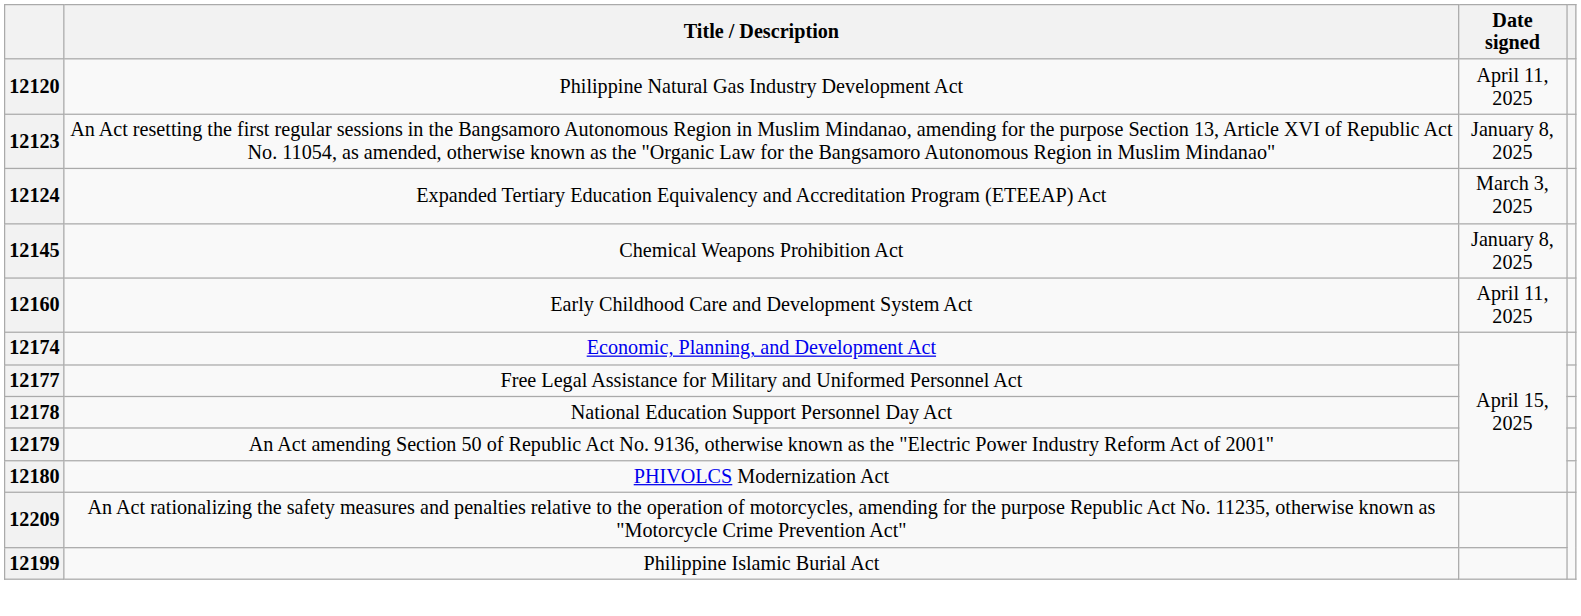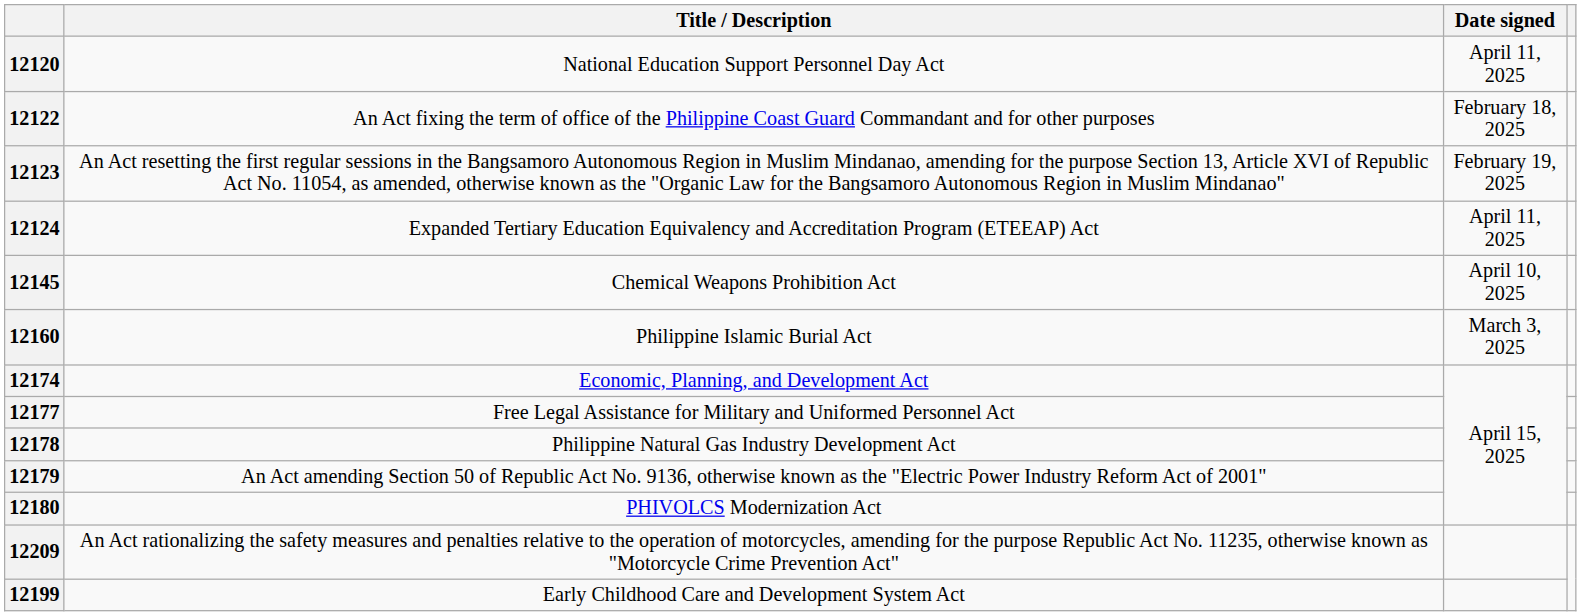12120 | Title / Description: Philippine Natural Gas Industry Development Act -> National Education Support Personnel Day Act
+ row: 12122 | An Act fixing the term of office of the Philippine Coast Guard Commandant and for other purposes | February 18, 2025
12123 | Date signed: January 8, 2025 -> February 19, 2025
12124 | Date signed: March 3, 2025 -> April 11, 2025
12145 | Date signed: January 8, 2025 -> April 10, 2025
12160 | Title / Description: Early Childhood Care and Development System Act -> Philippine Islamic Burial Act
12160 | Date signed: April 11, 2025 -> March 3, 2025
12178 | Title / Description: National Education Support Personnel Day Act -> Philippine Natural Gas Industry Development Act
12199 | Title / Description: Philippine Islamic Burial Act -> Early Childhood Care and Development System Act
